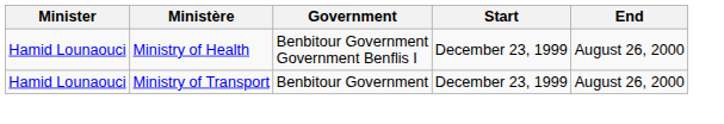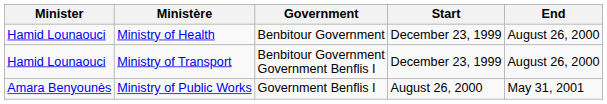Ministry of Health | Government: Benbitour Government Government Benflis I -> Benbitour Government
Ministry of Transport | Government: Benbitour Government -> Benbitour Government Government Benflis I
+ row: Amara Benyounès | Ministry of Public Works | Government Benflis I | August 26, 2000 | May 31, 2001
